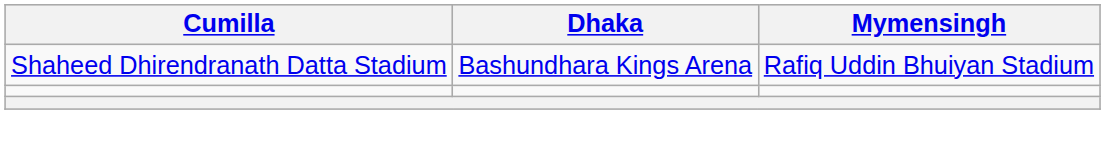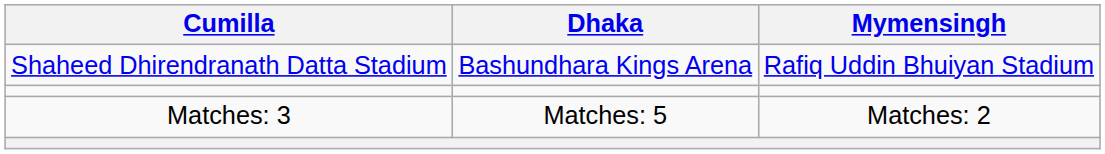+ row: Matches: 3 | Matches: 5 | Matches: 2
